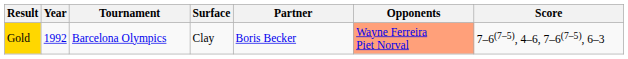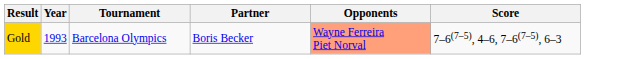- column: Surface | Clay
Gold | Year: 1992 -> 1993
